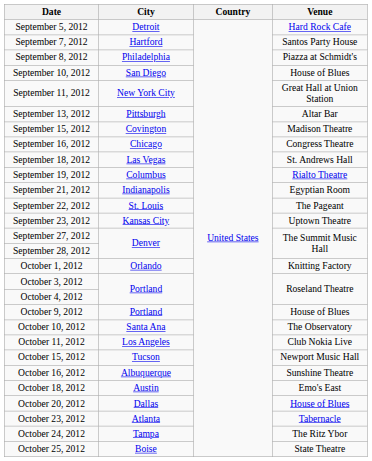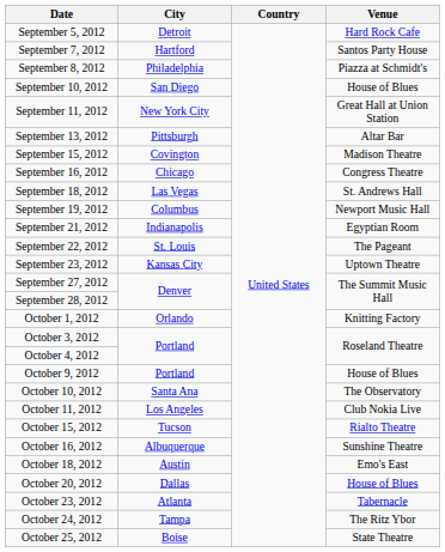September 19, 2012 | Venue: Rialto Theatre -> Newport Music Hall
October 15, 2012 | Venue: Newport Music Hall -> Rialto Theatre
